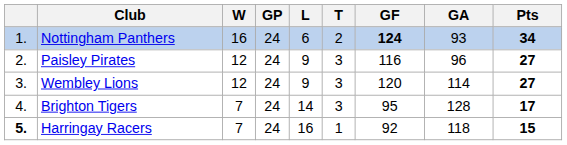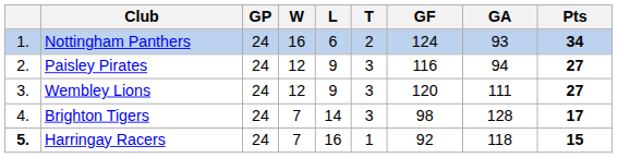columns swapped: GP <-> W
Nottingham Panthers | GF: bold -> normal
Paisley Pirates | GA: 96 -> 94
Wembley Lions | GA: 114 -> 111
Brighton Tigers | GF: 95 -> 98
